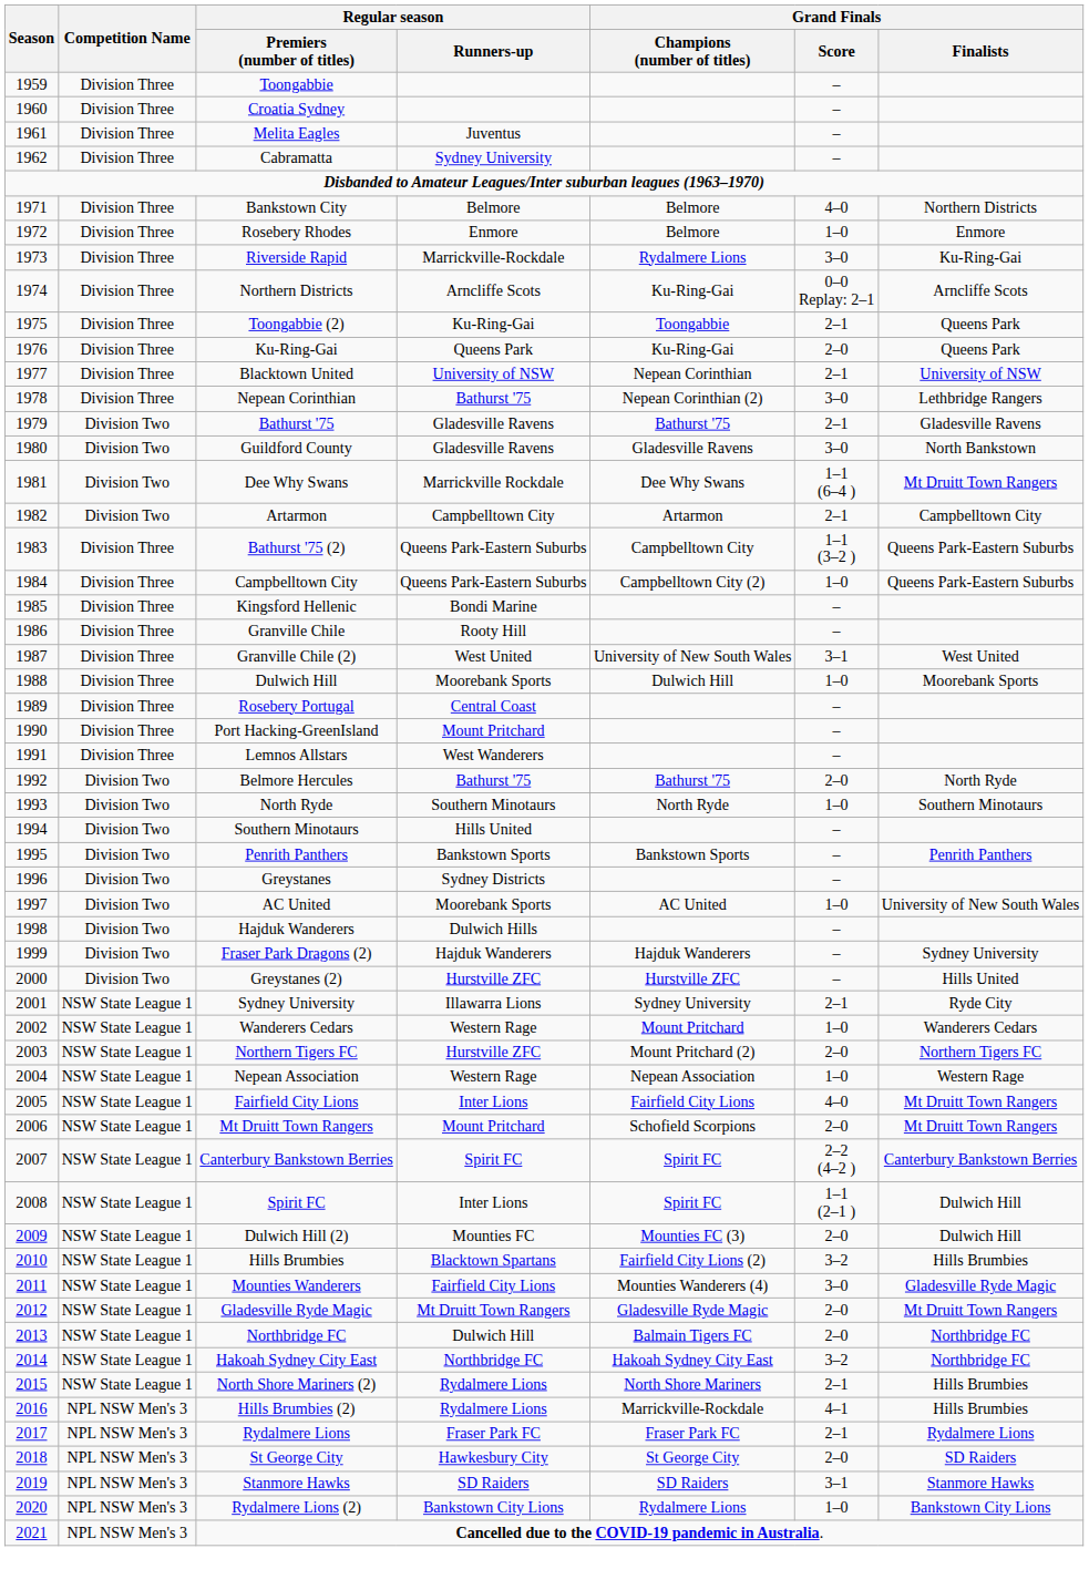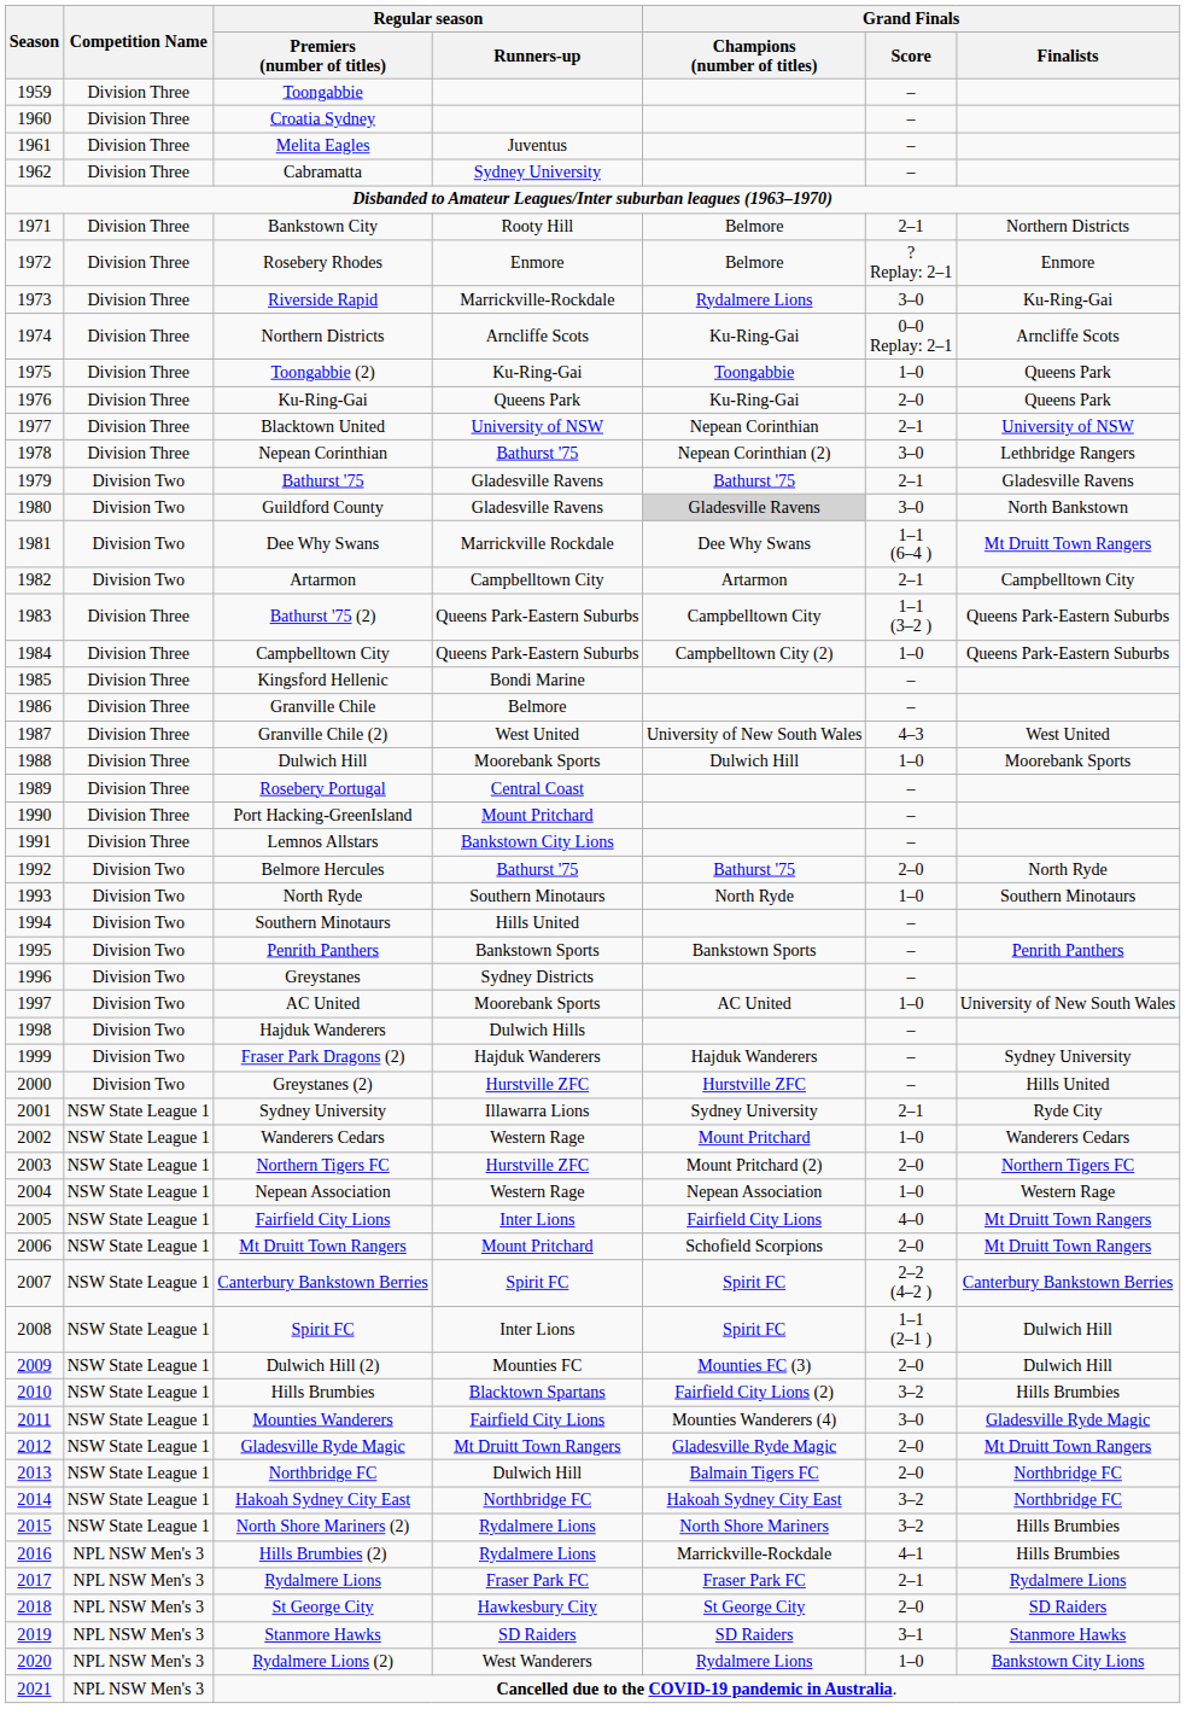Bankstown City | Regular season / Runners-up: Belmore -> Rooty Hill
Bankstown City | Grand Finals / Score: 4–0 -> 2–1
Rosebery Rhodes | Grand Finals / Score: 1–0 -> ? Replay: 2–1
Toongabbie (2) | Grand Finals / Score: 2–1 -> 1–0
Guildford County | Grand Finals / Champions (number of titles): no background -> lightgrey background
Granville Chile | Regular season / Runners-up: Rooty Hill -> Belmore
Granville Chile (2) | Grand Finals / Score: 3–1 -> 4–3
Lemnos Allstars | Regular season / Runners-up: West Wanderers -> Bankstown City Lions
North Shore Mariners (2) | Grand Finals / Score: 2–1 -> 3–2
Rydalmere Lions (2) | Regular season / Runners-up: Bankstown City Lions -> West Wanderers
